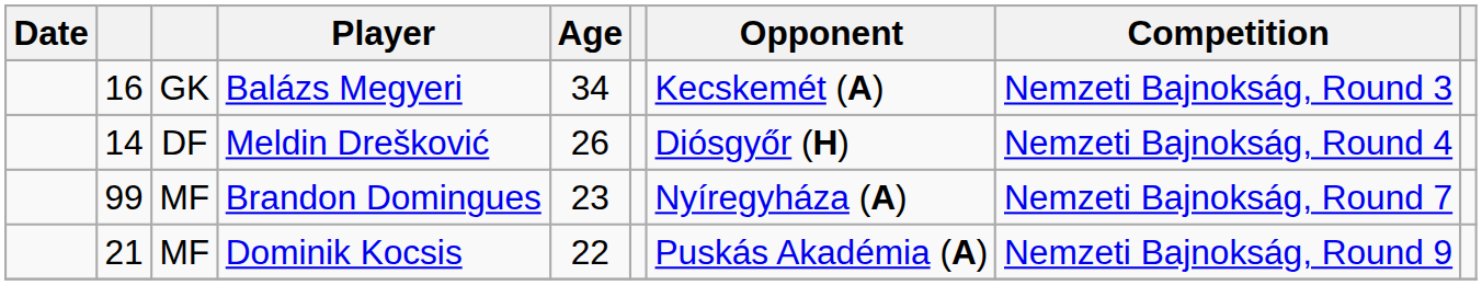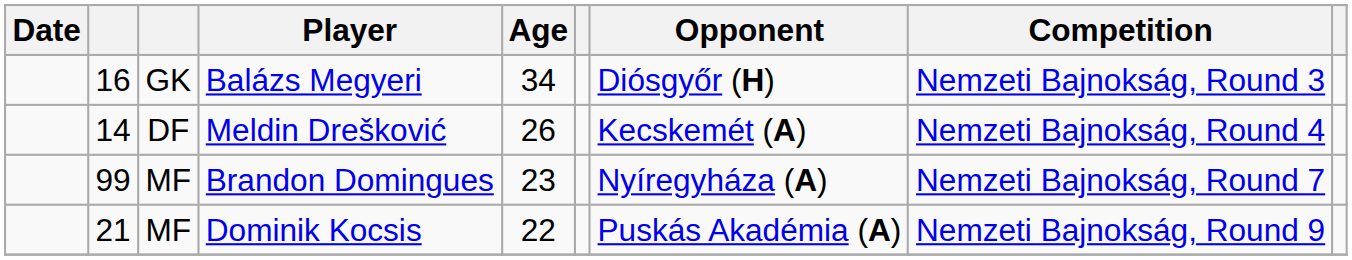Balázs Megyeri | Opponent: Kecskemét (A) -> Diósgyőr (H)
Meldin Drešković | Opponent: Diósgyőr (H) -> Kecskemét (A)
